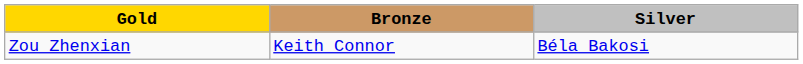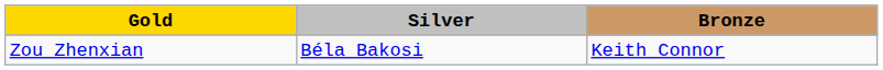columns swapped: Silver <-> Bronze
